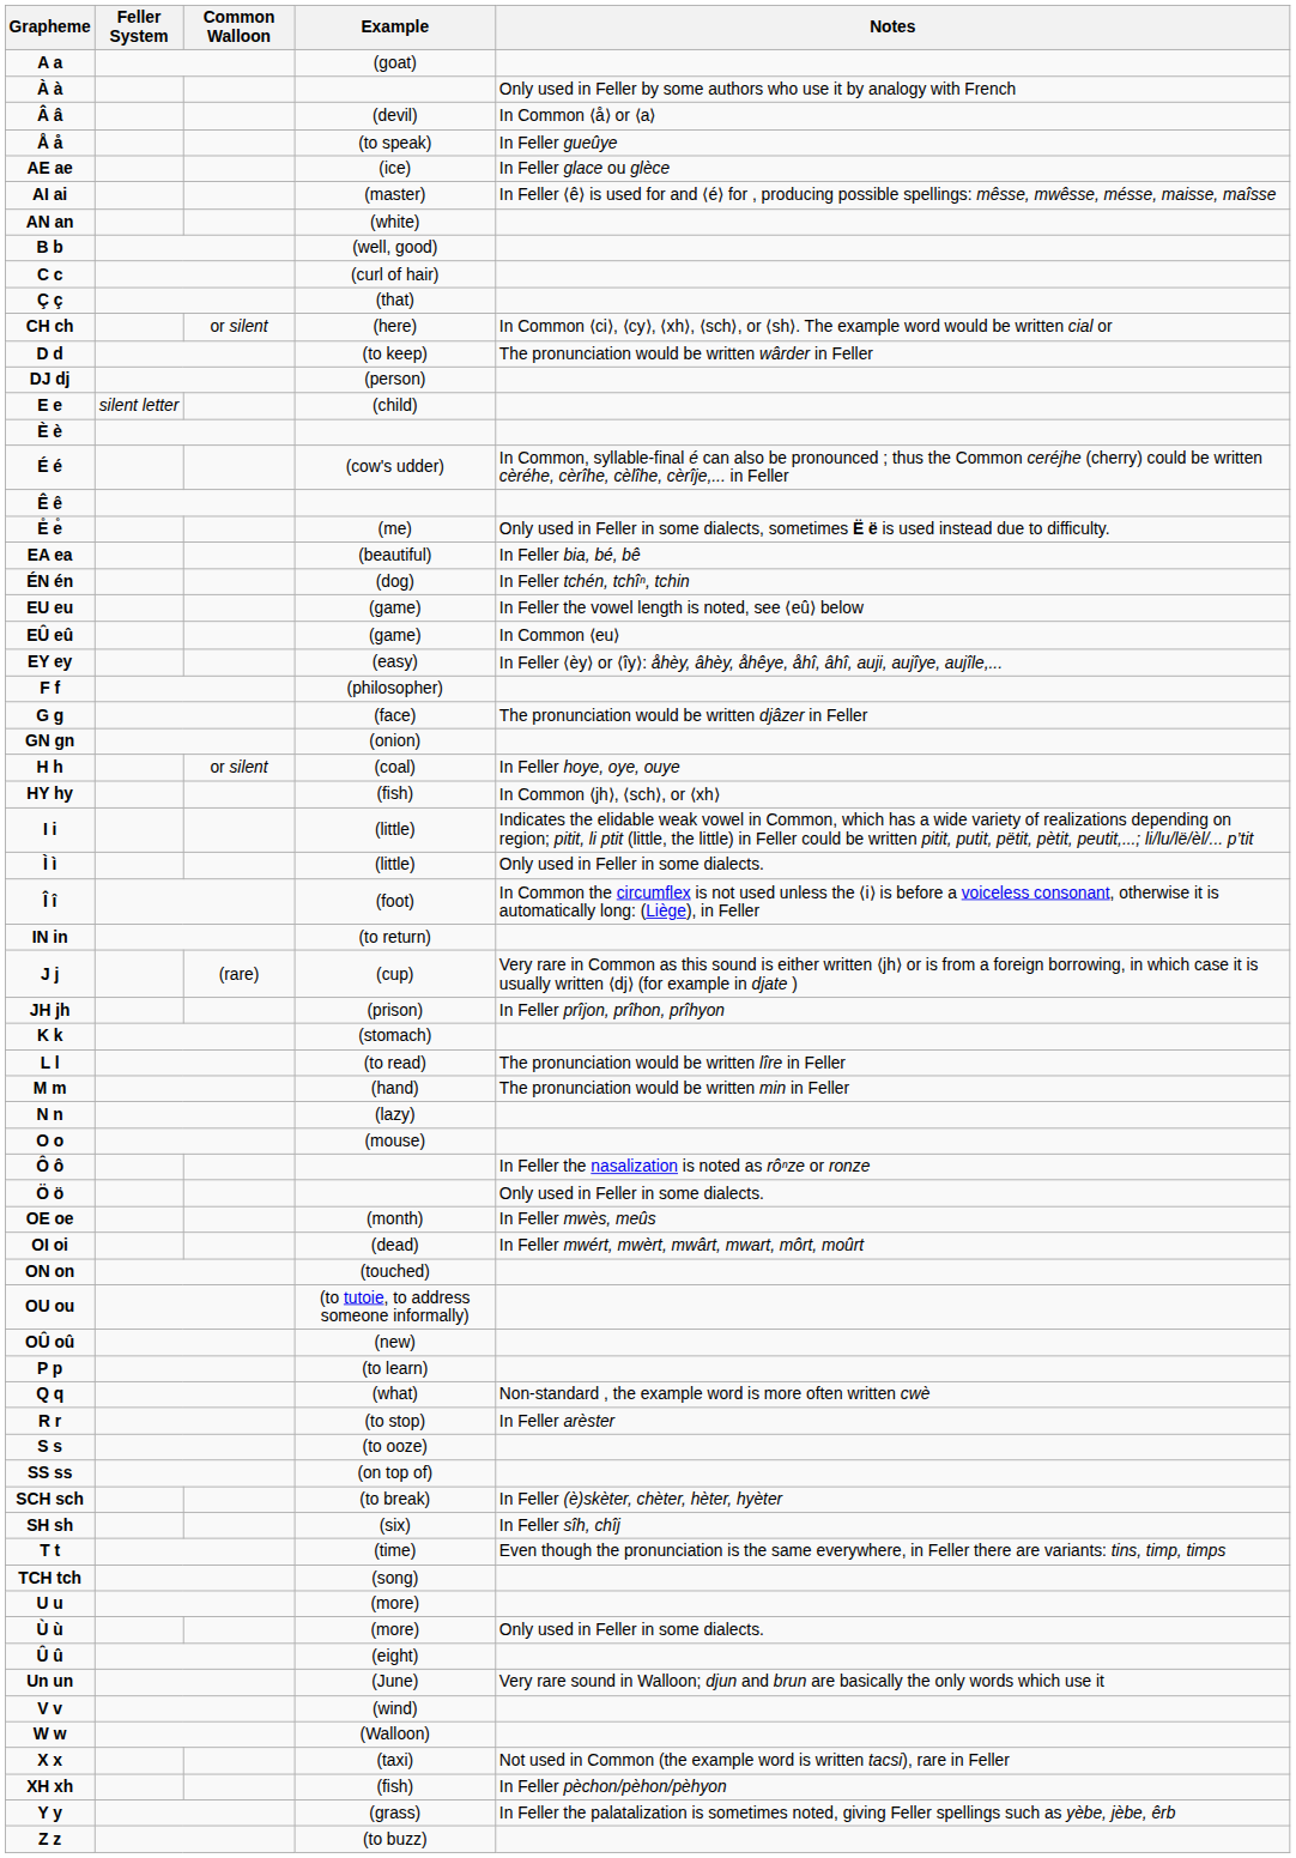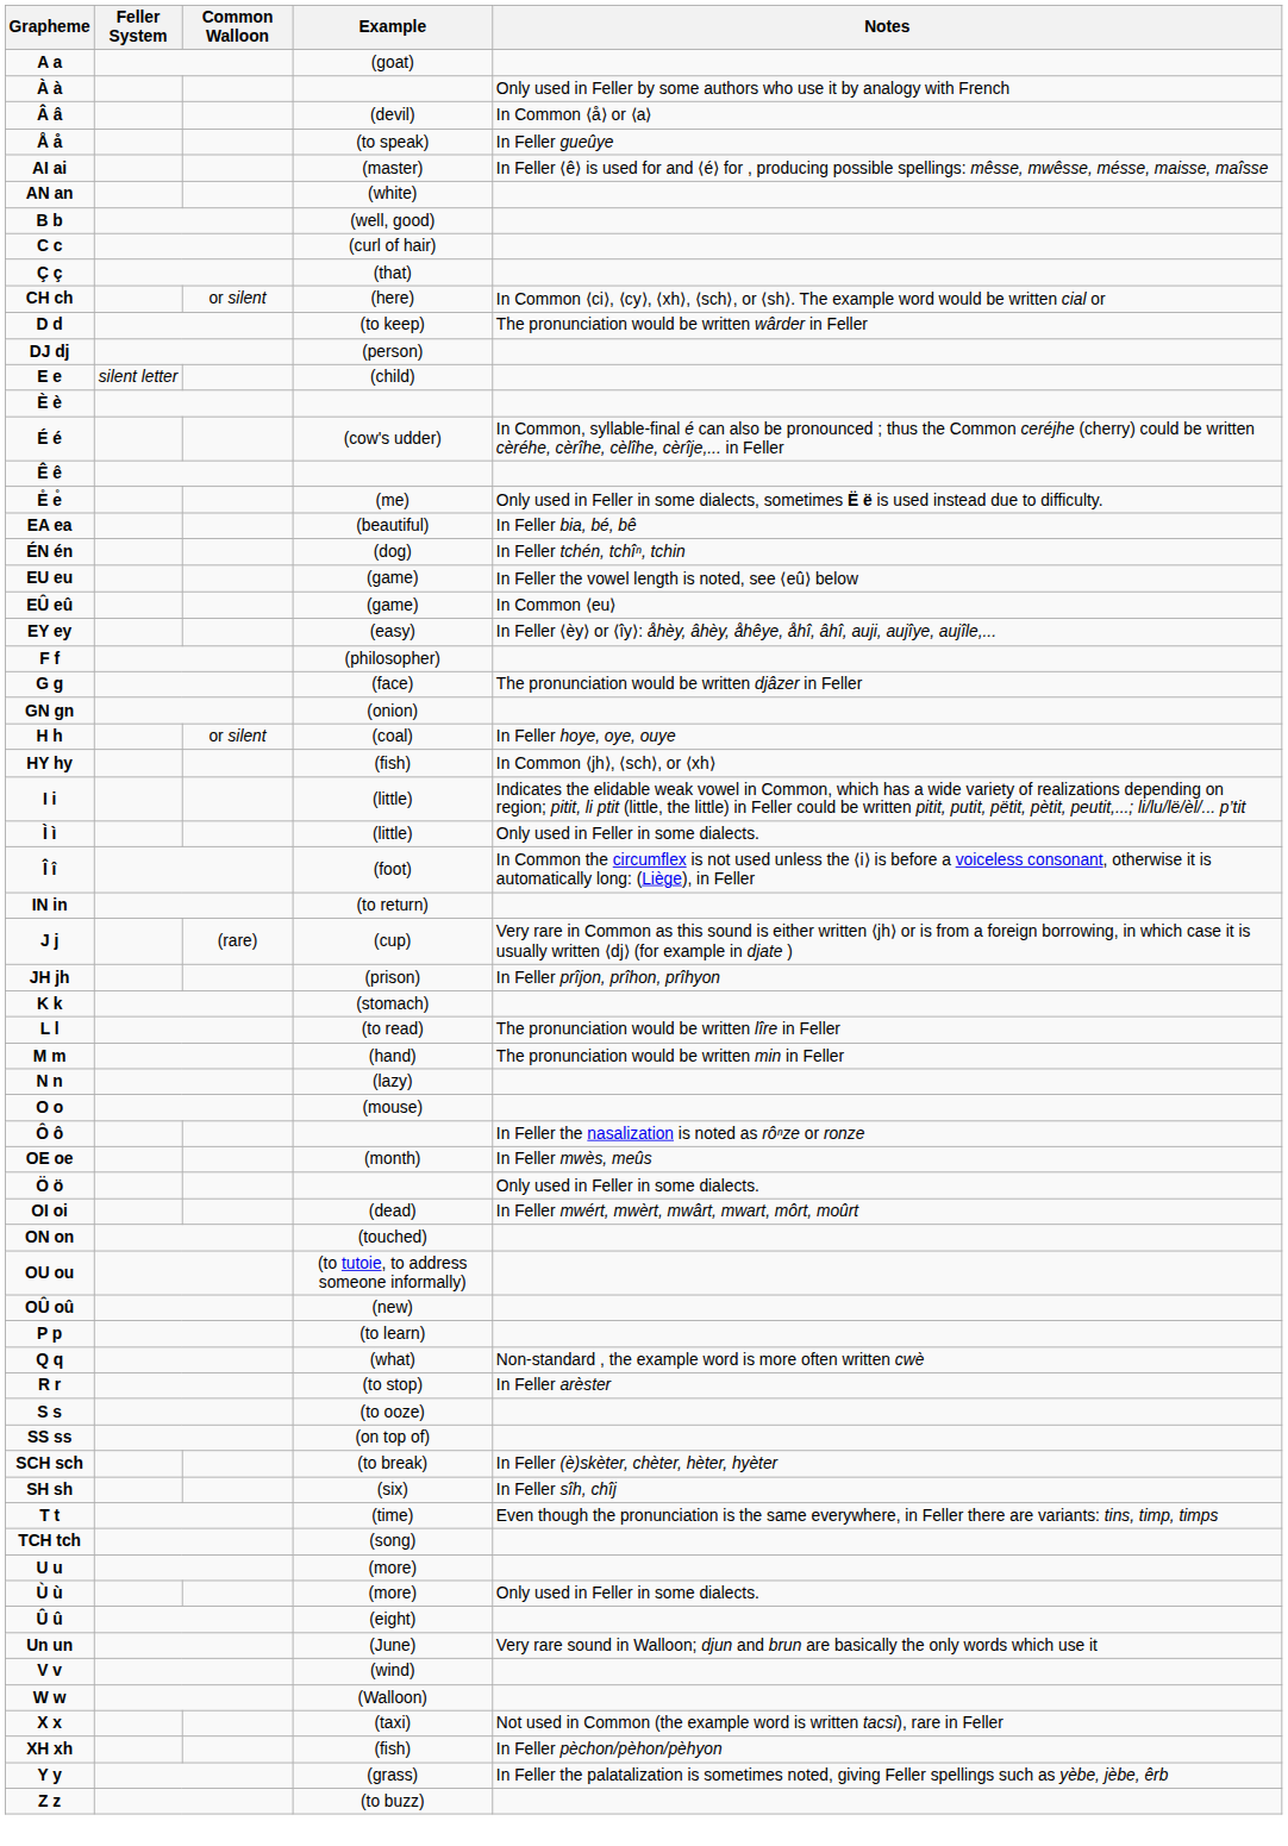- row: AE ae | (ice) | In Feller glace ou glèce
rows swapped: Ö ö <-> OE oe
